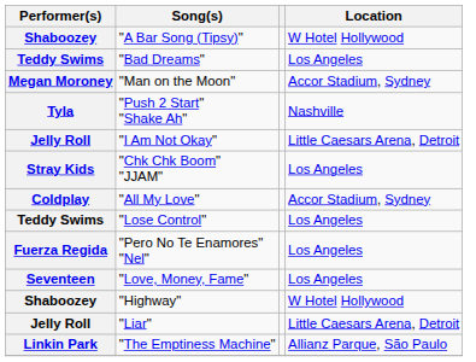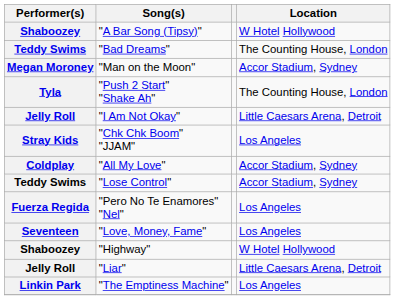"Bad Dreams" | Location: Los Angeles -> The Counting House, London
"Push 2 Start" "Shake Ah" | Location: Nashville -> The Counting House, London
"Lose Control" | Location: Los Angeles -> Accor Stadium, Sydney
"The Emptiness Machine" | Location: Allianz Parque, São Paulo -> Los Angeles
